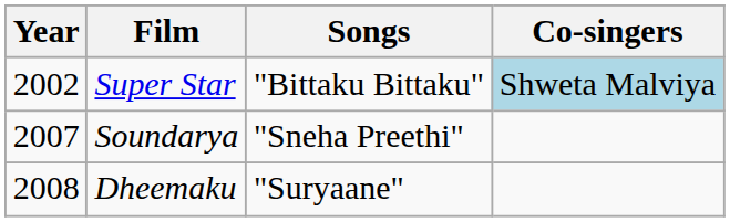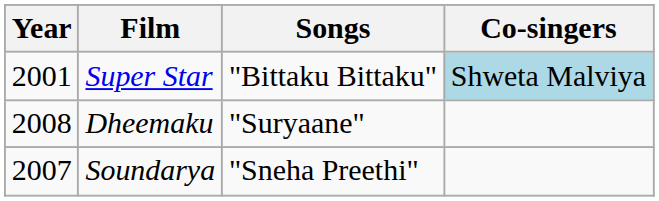Super Star | Year: 2002 -> 2001
rows swapped: Soundarya <-> Dheemaku
